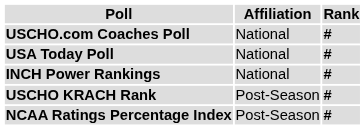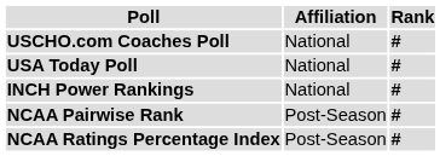+ row: NCAA Pairwise Rank | Post-Season | #
- row: USCHO KRACH Rank | Post-Season | #
